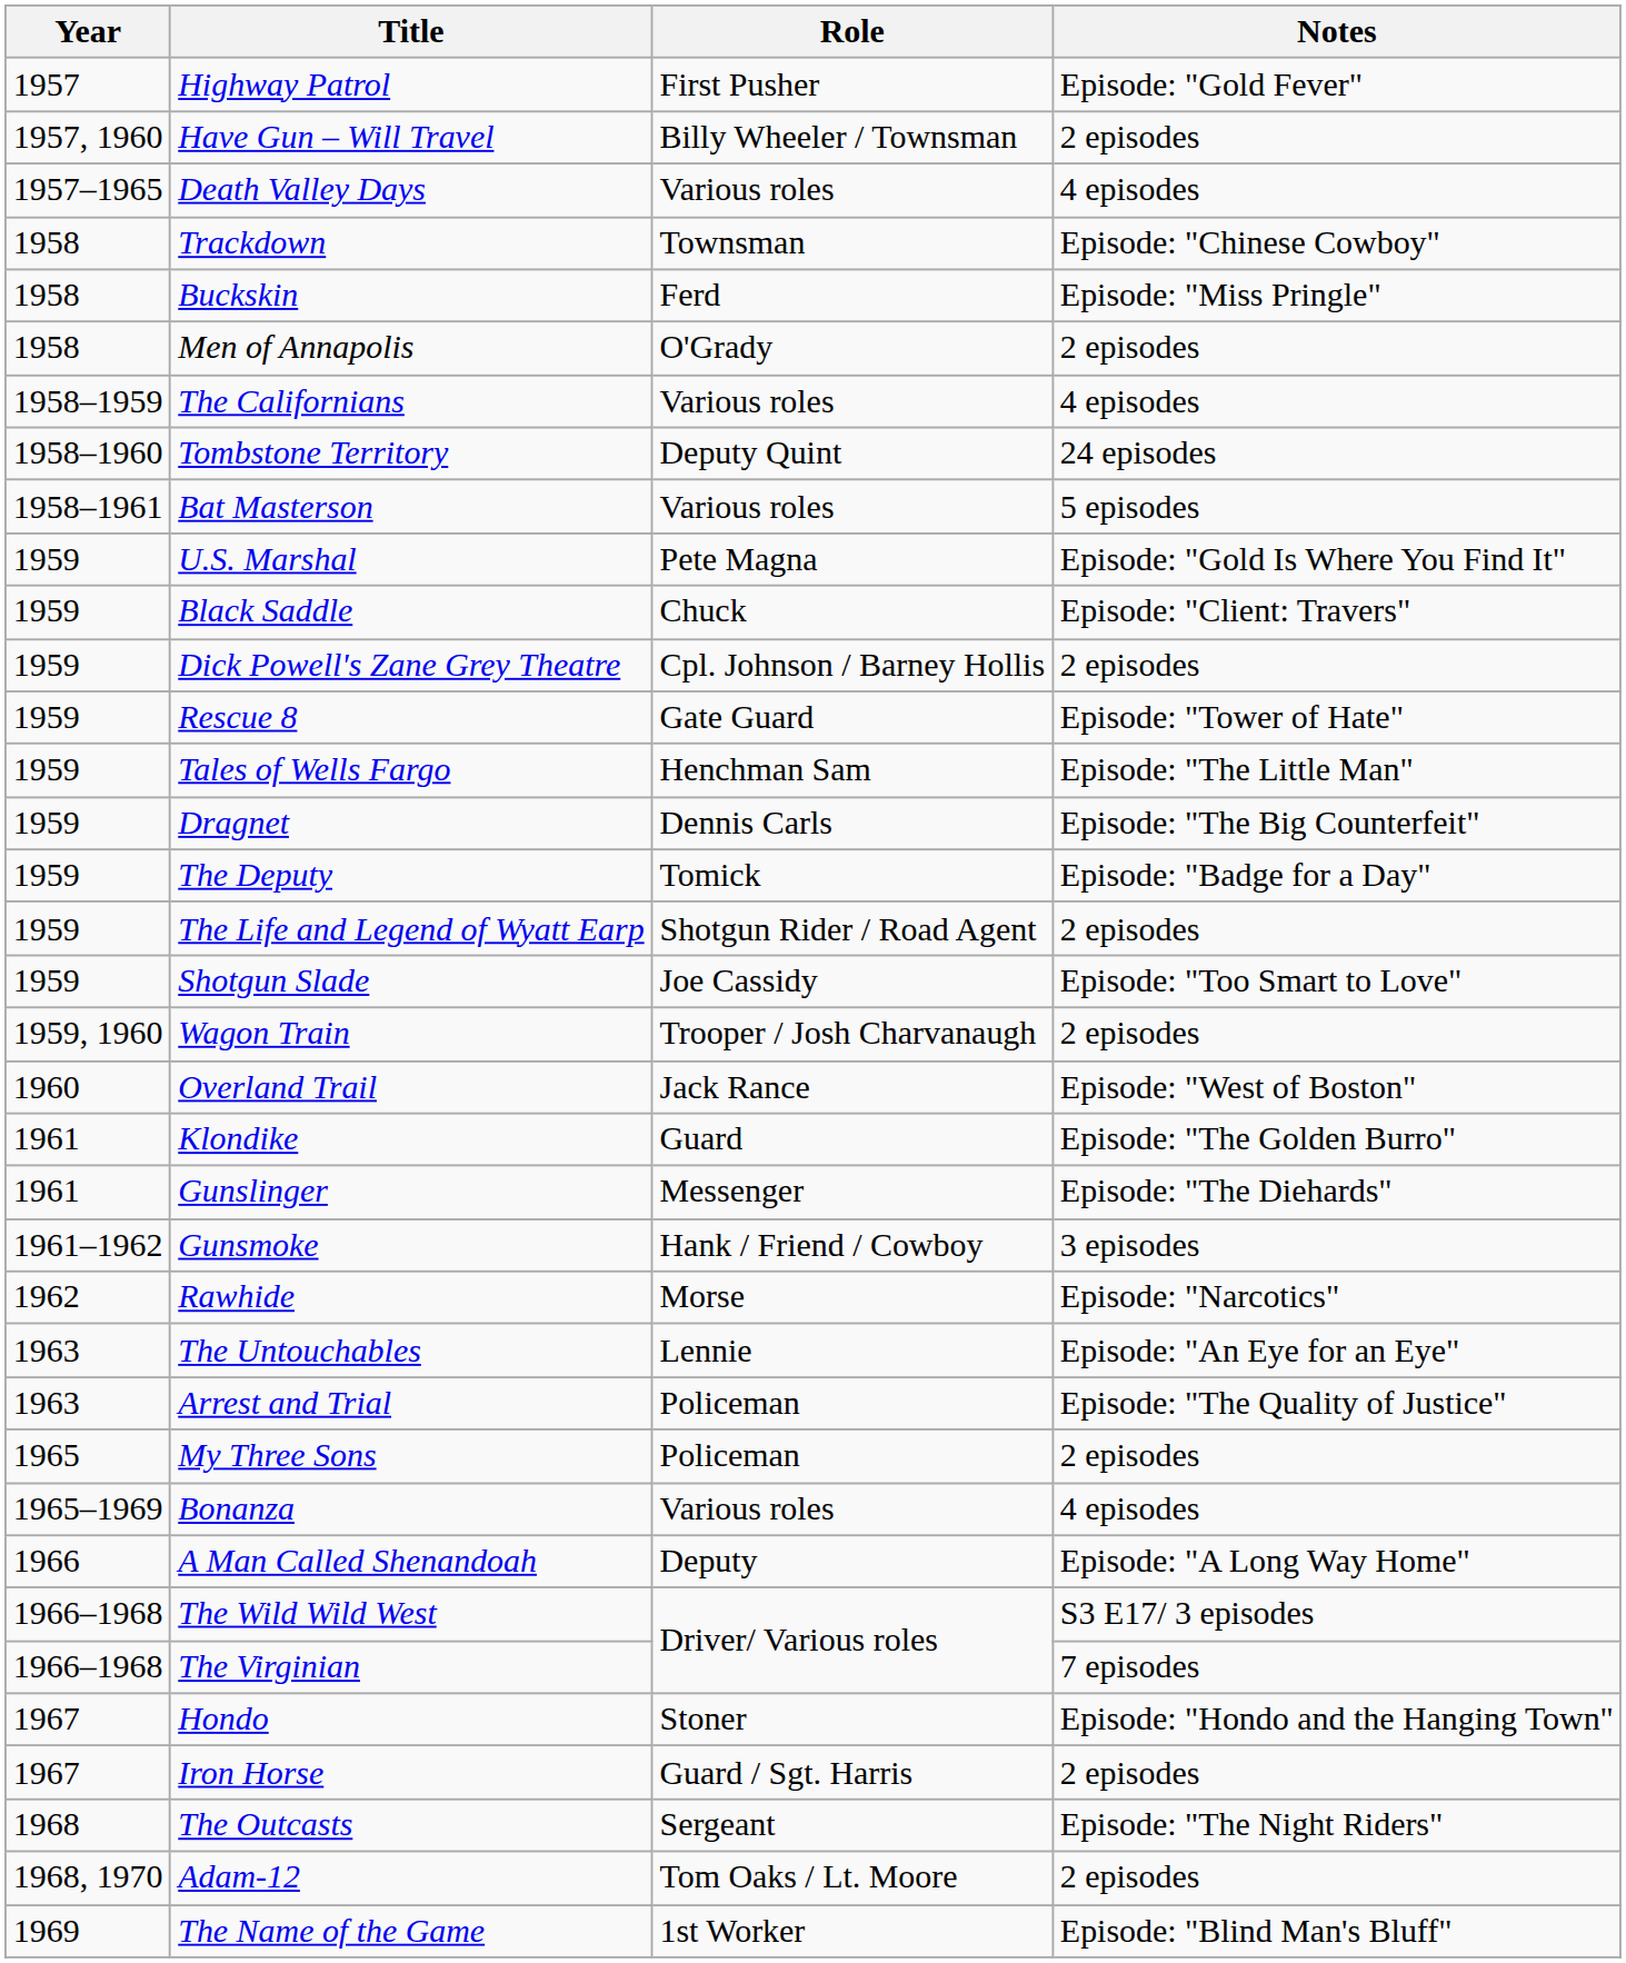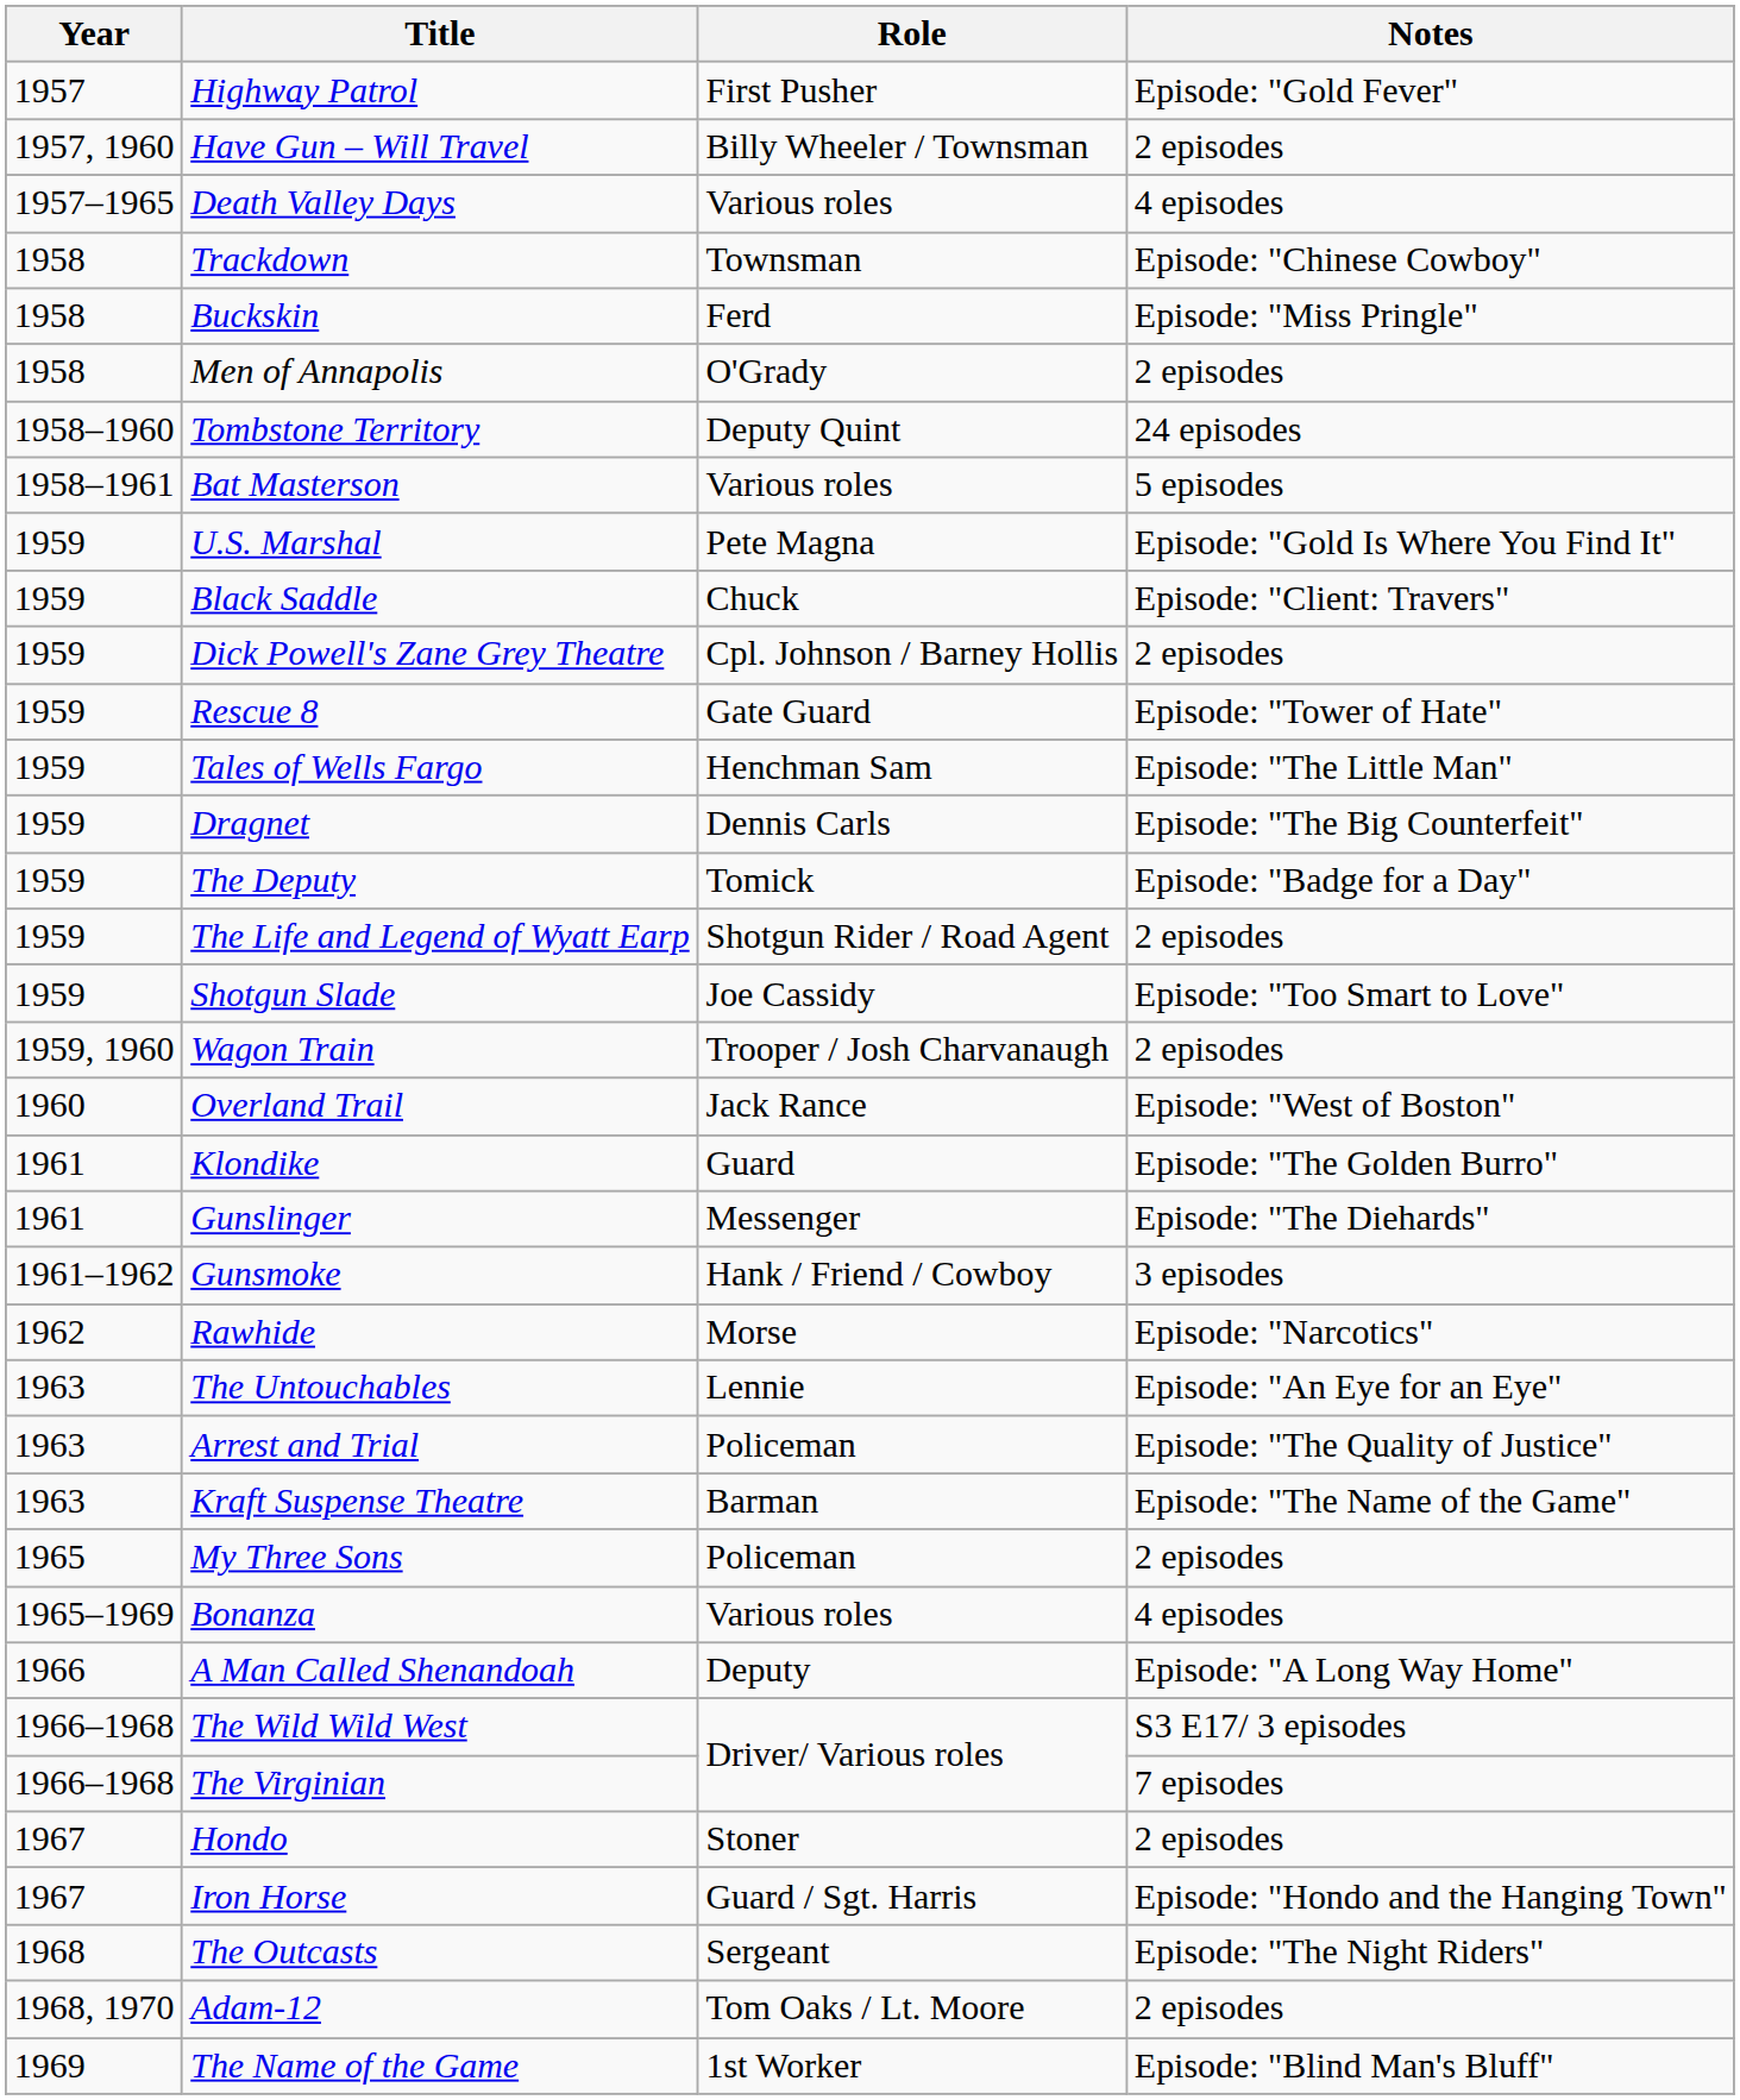- row: 1958–1959 | The Californians | Various roles | 4 episodes
+ row: 1963 | Kraft Suspense Theatre | Barman | Episode: "The Name of the Game"
Hondo | Notes: Episode: "Hondo and the Hanging Town" -> 2 episodes
Iron Horse | Notes: 2 episodes -> Episode: "Hondo and the Hanging Town"
